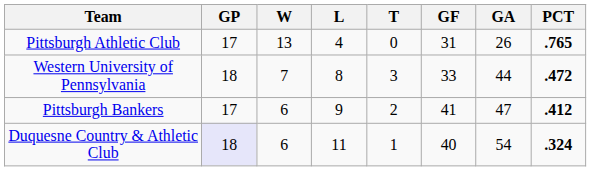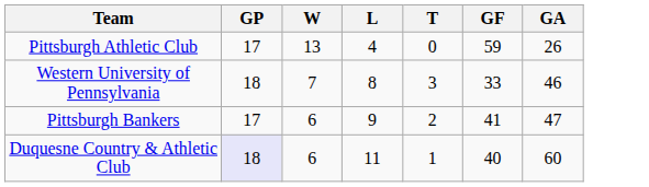- column: PCT | .765 | .472 | .412 | .324
Pittsburgh Athletic Club | GF: 31 -> 59
Western University of Pennsylvania | GA: 44 -> 46
Duquesne Country & Athletic Club | GA: 54 -> 60
